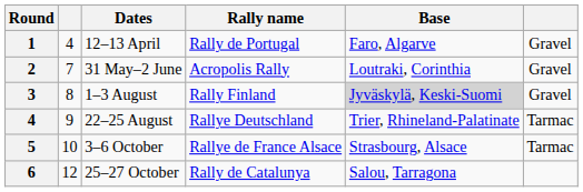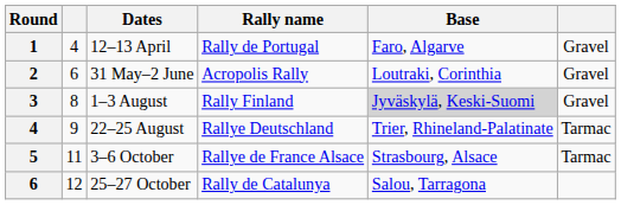31 May–2 June | column 2: 7 -> 6
3–6 October | column 2: 10 -> 11
